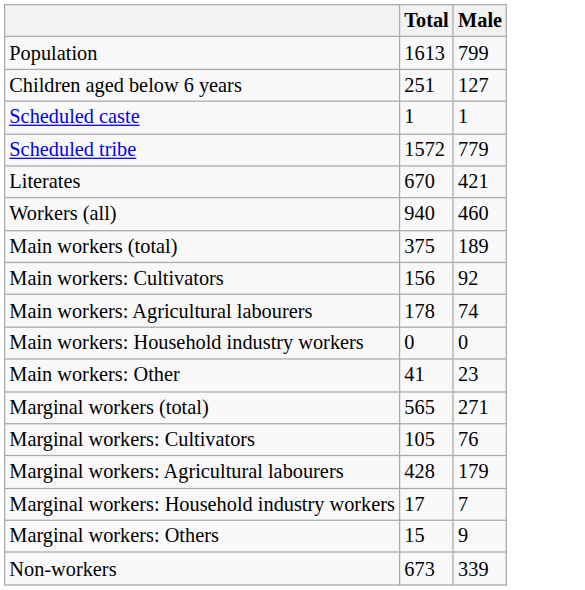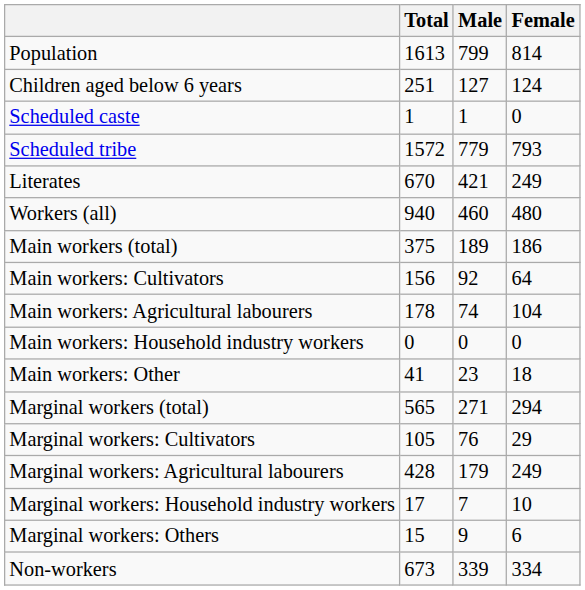+ column: Female | 814 | 124 | 0 | 793 | 249 | 480 | 186 | 64 | 104 | 0 | 18 | 294 | 29 | 249 | 10 | 6 | 334
